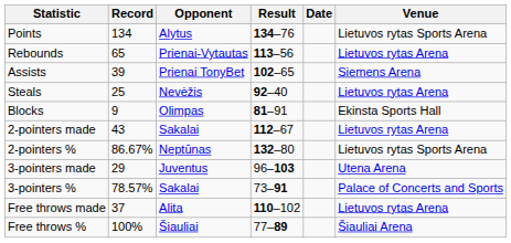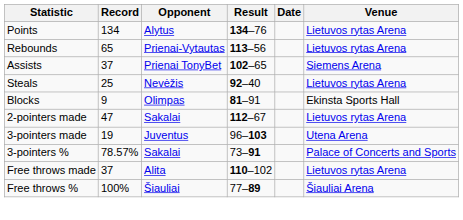Points | Venue: Lietuvos rytas Sports Arena -> Lietuvos rytas Arena
Assists | Record: 39 -> 37
2-pointers made | Record: 43 -> 47
- row: 2-pointers % | 86.67% | Neptūnas | 132–80 | Lietuvos rytas Sports Arena
3-pointers made | Record: 29 -> 19
